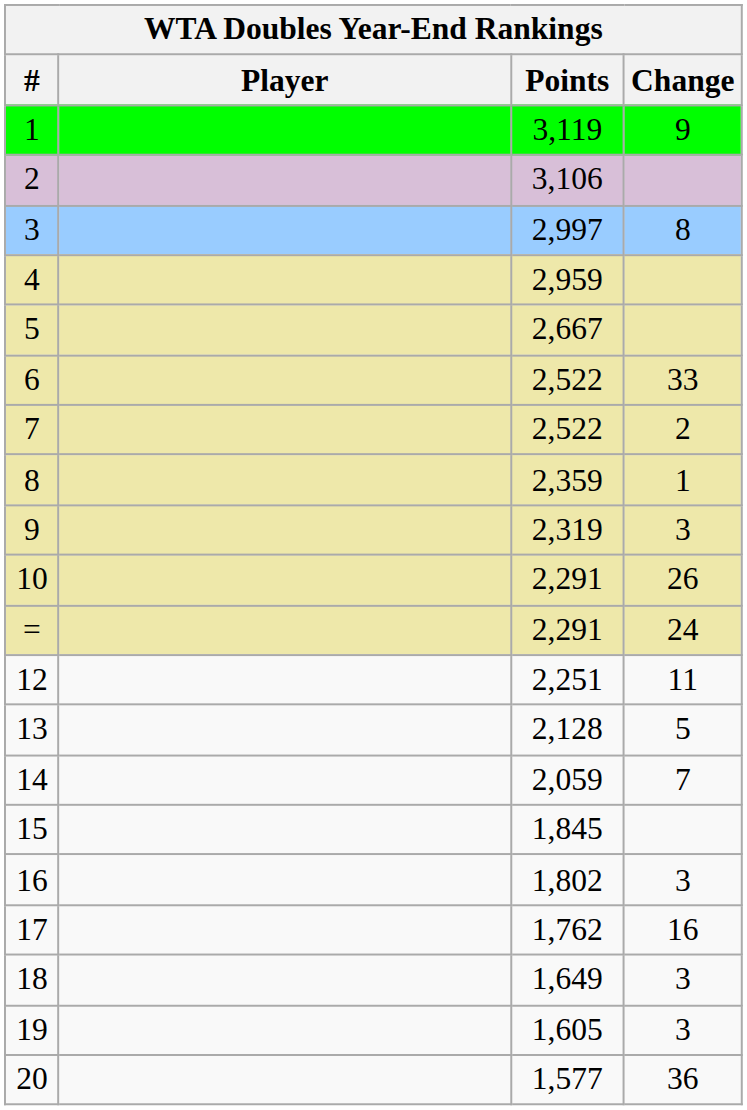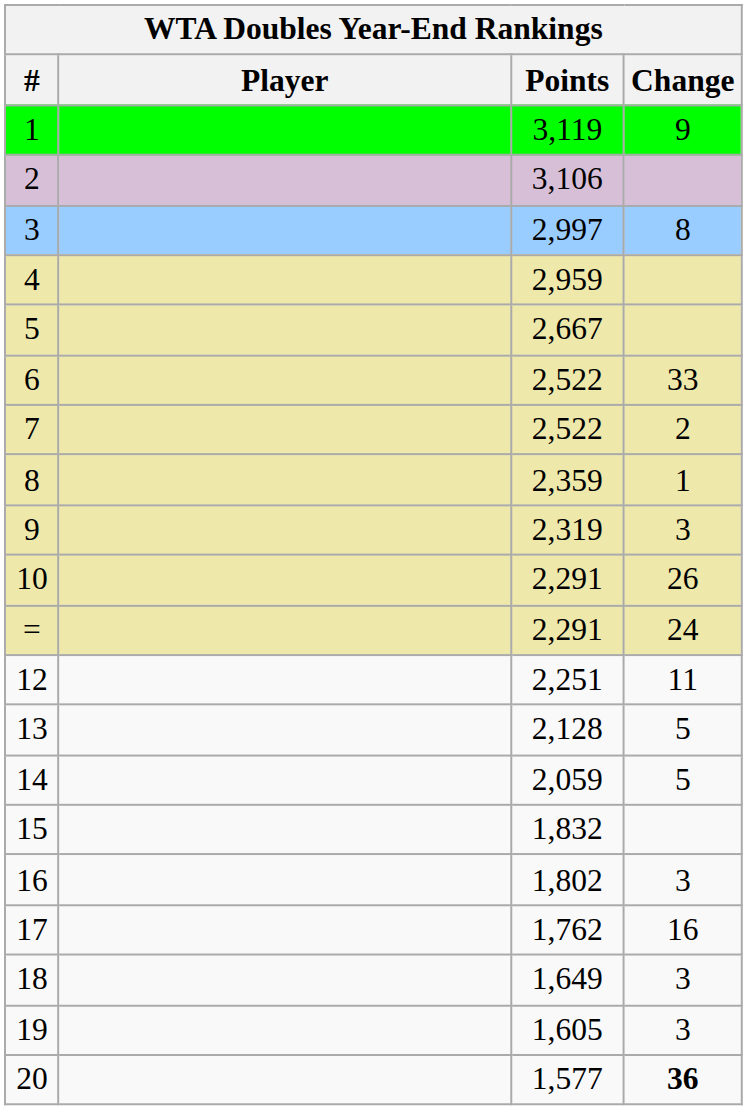14 | Change: 7 -> 5
15 | Points: 1,845 -> 1,832
20 | Change: normal -> bold
